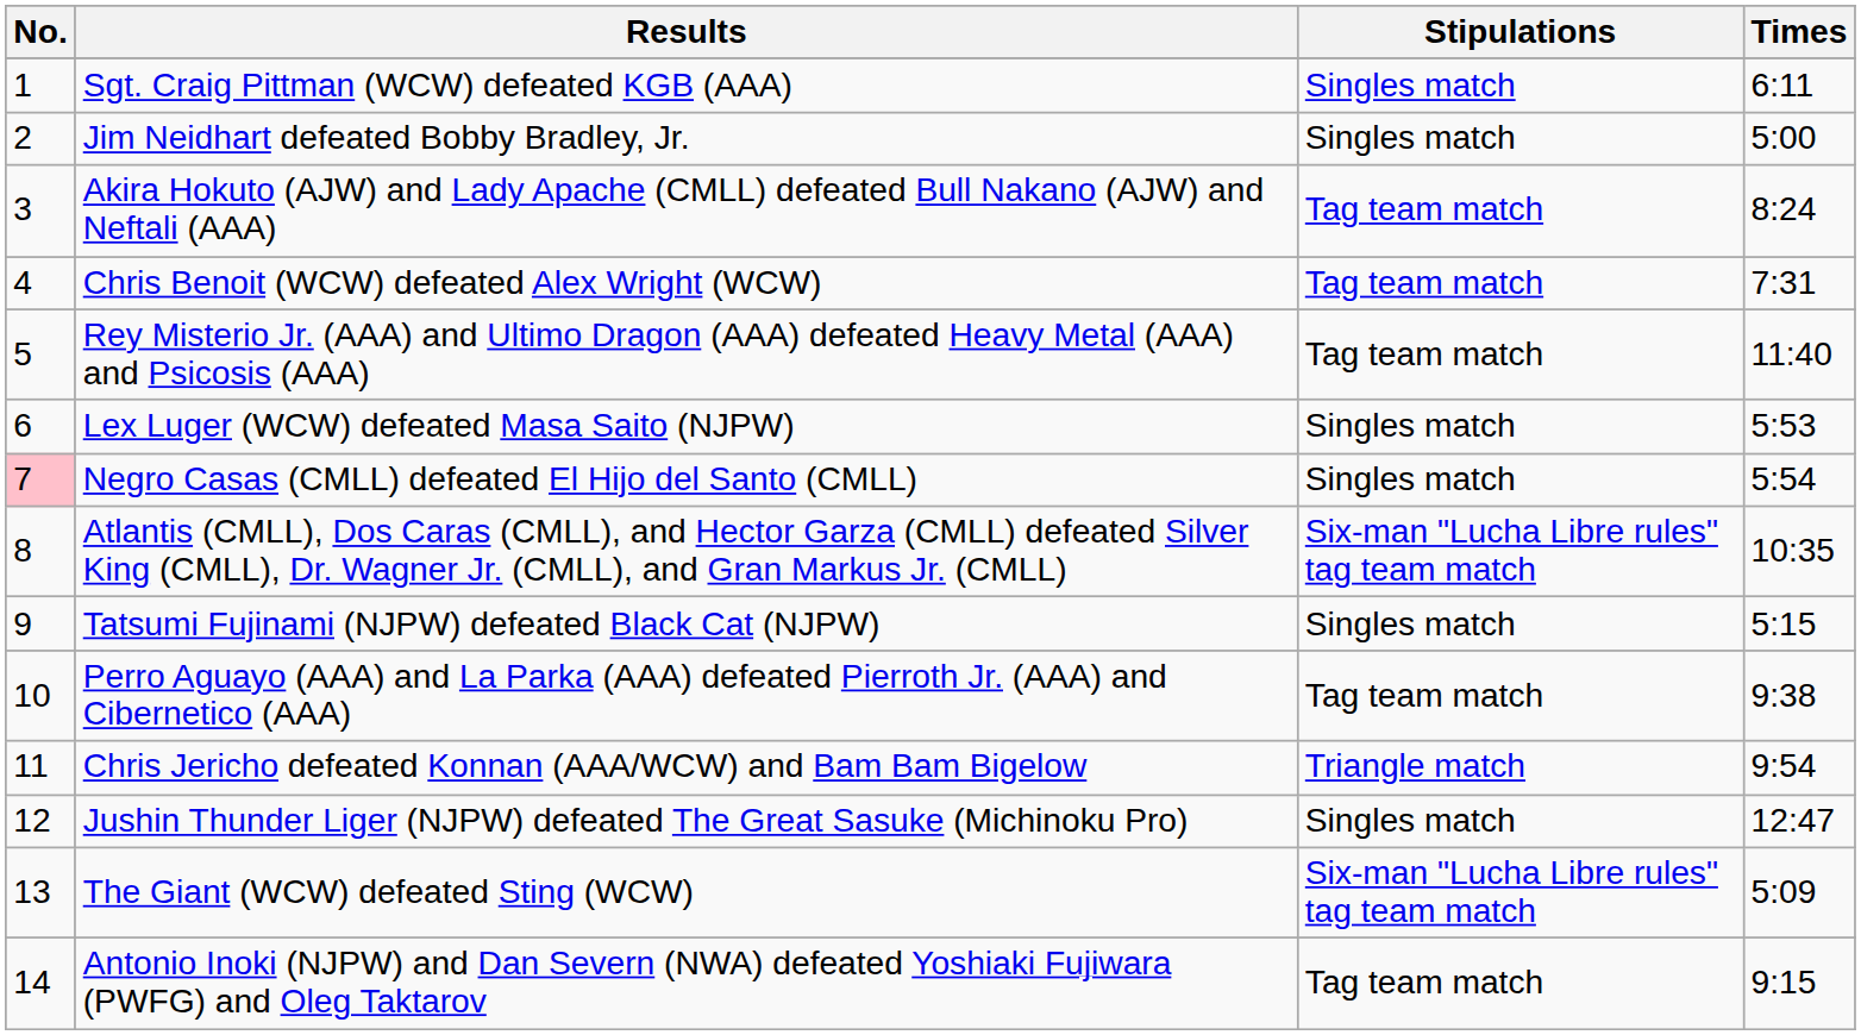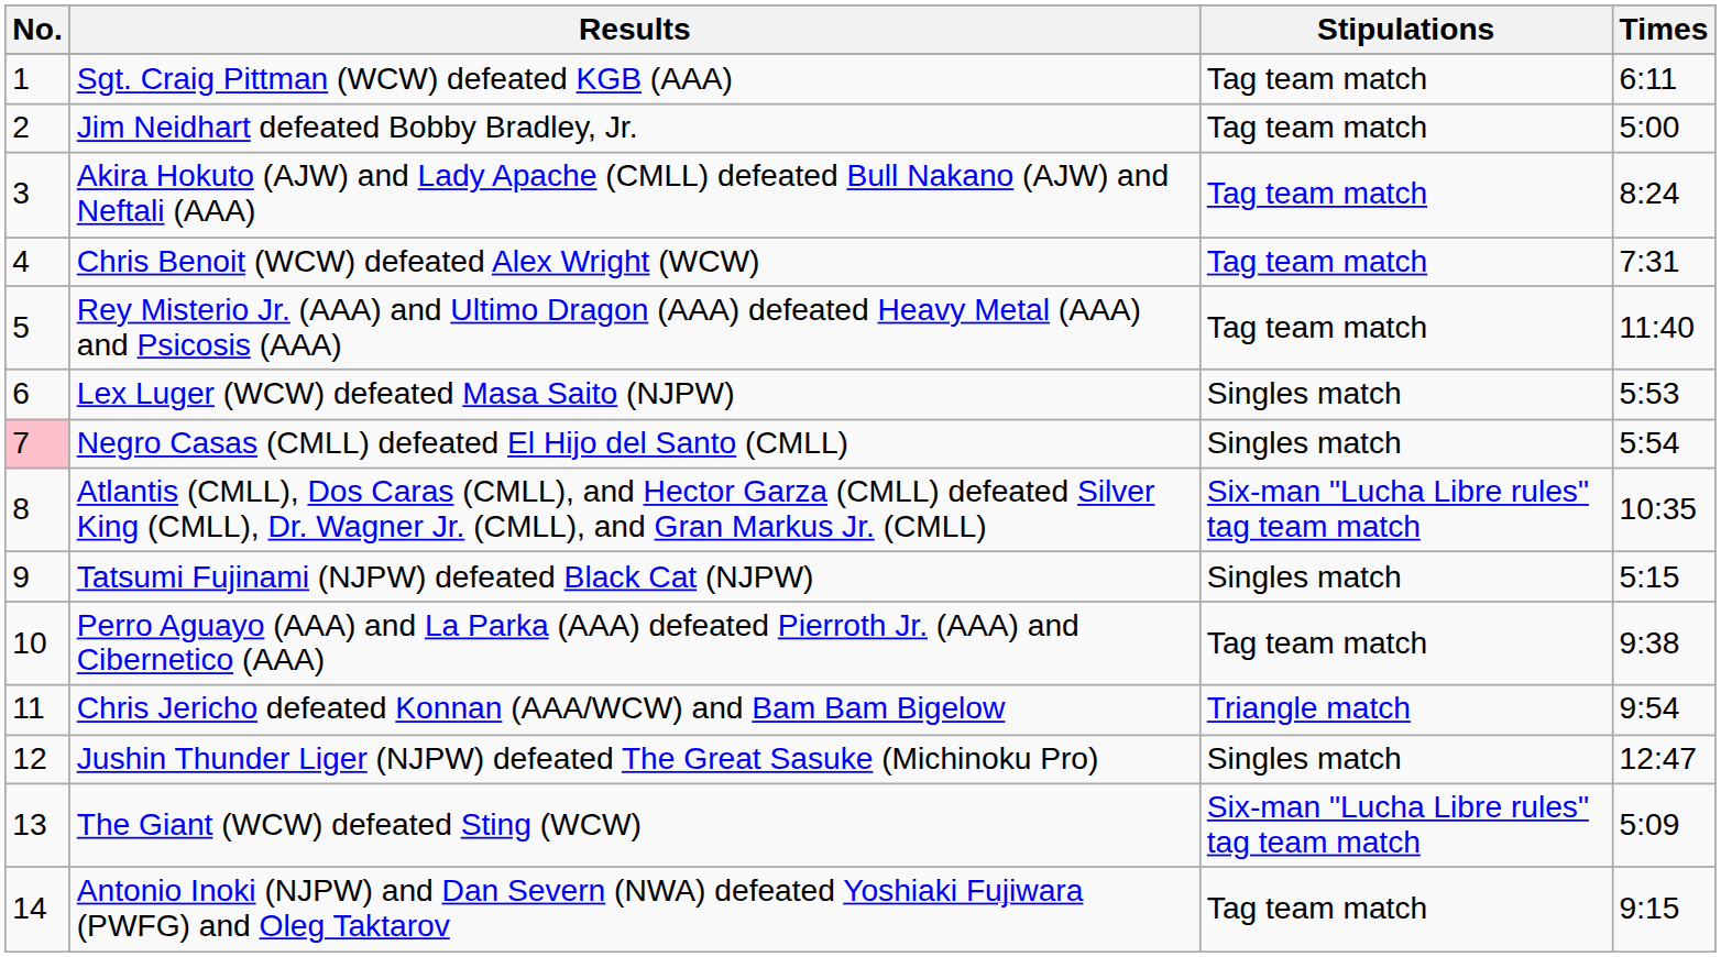Sgt. Craig Pittman (WCW) defeated KGB (AAA) | Stipulations: Singles match -> Tag team match
Jim Neidhart defeated Bobby Bradley, Jr. | Stipulations: Singles match -> Tag team match
